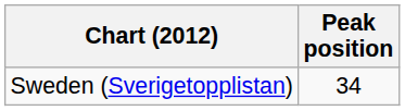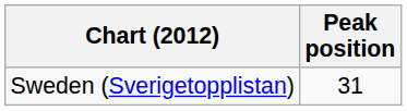Sweden (Sverigetopplistan) | Peak position: 34 -> 31
